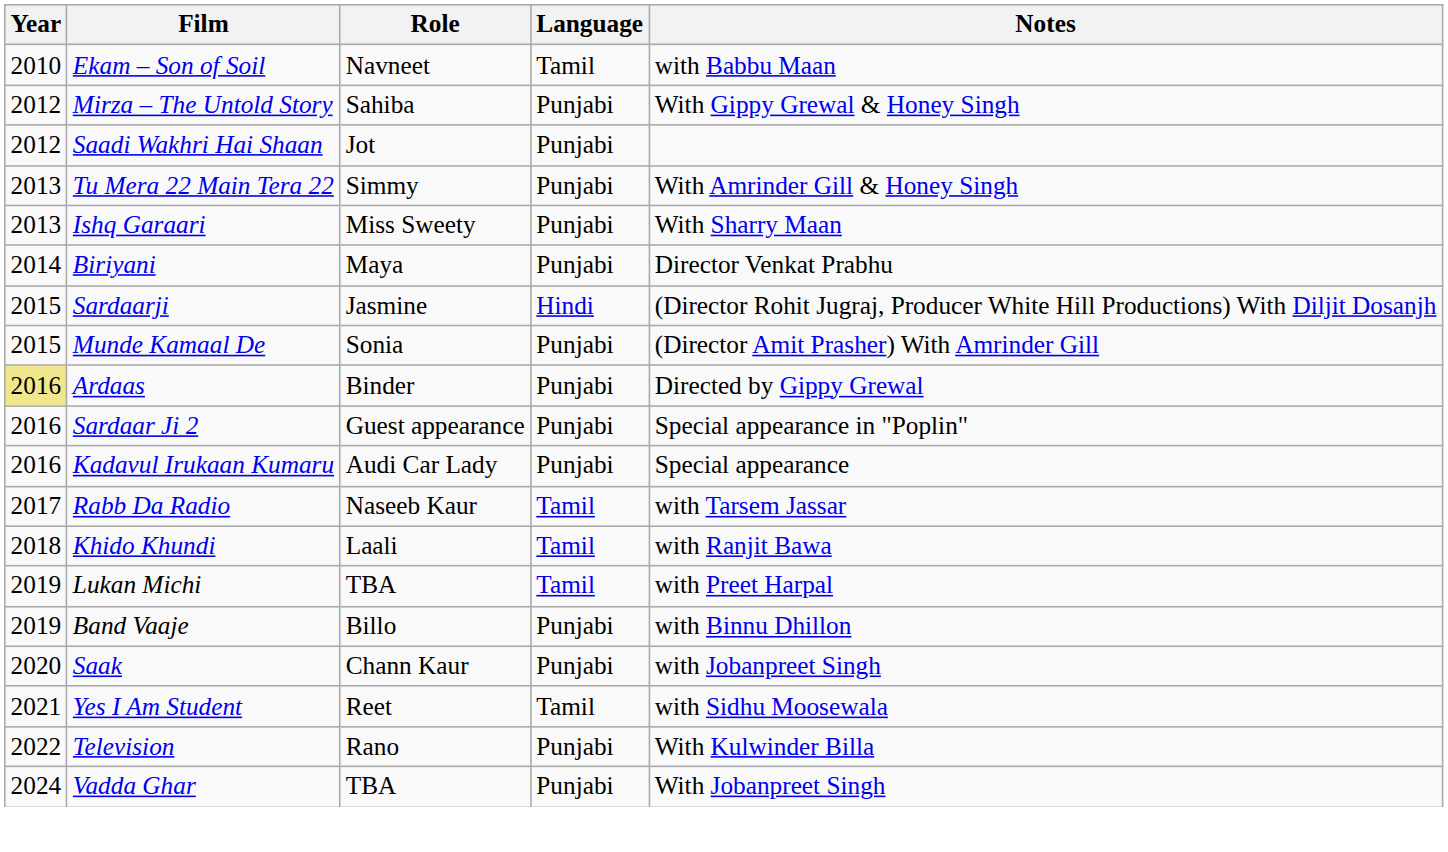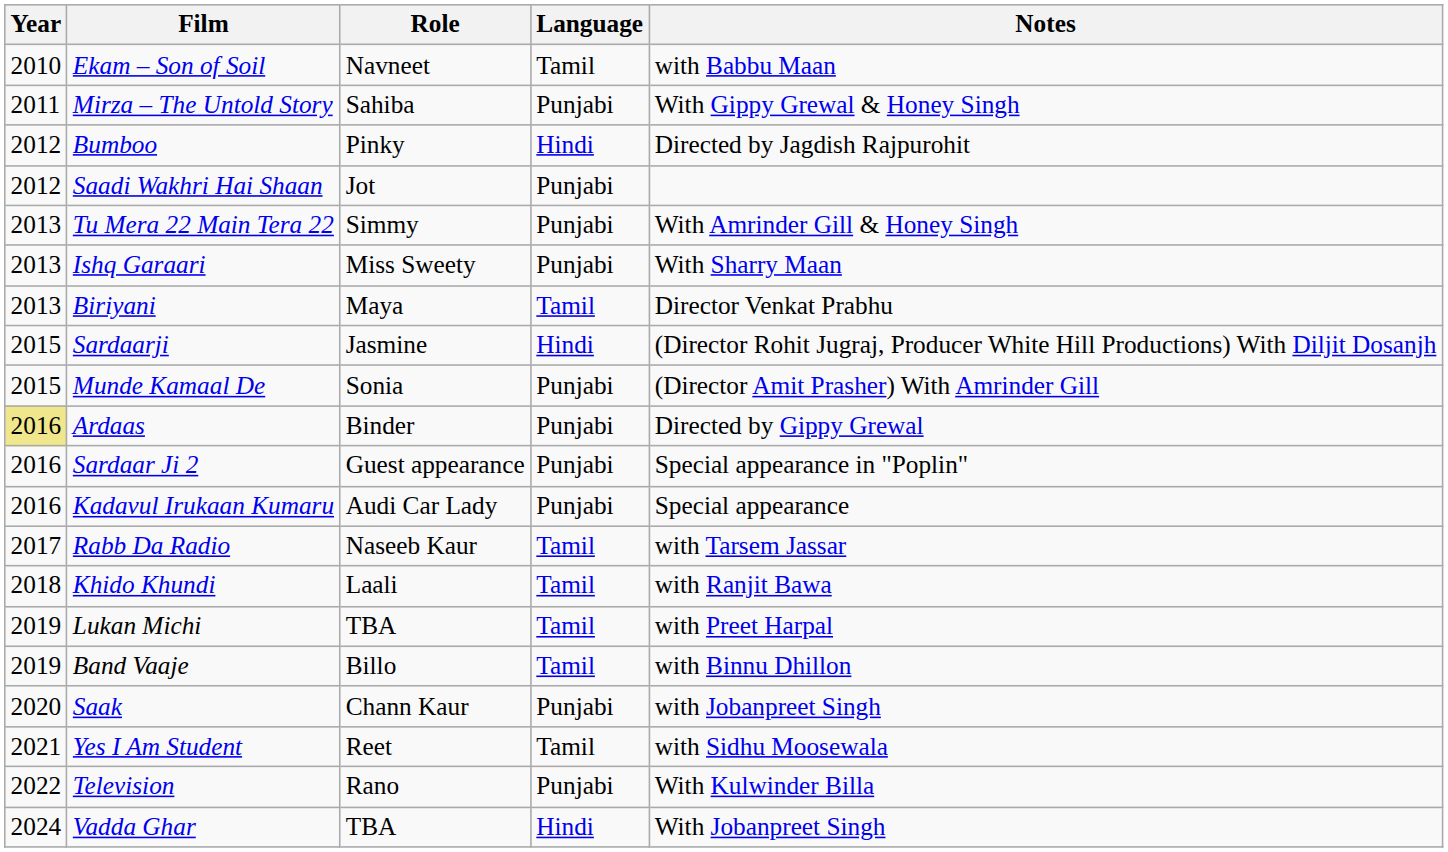Mirza – The Untold Story | Year: 2012 -> 2011
+ row: 2012 | Bumboo | Pinky | Hindi | Directed by Jagdish Rajpurohit
Biriyani | Year: 2014 -> 2013
Biriyani | Language: Punjabi -> Tamil
Band Vaaje | Language: Punjabi -> Tamil
Vadda Ghar | Language: Punjabi -> Hindi
